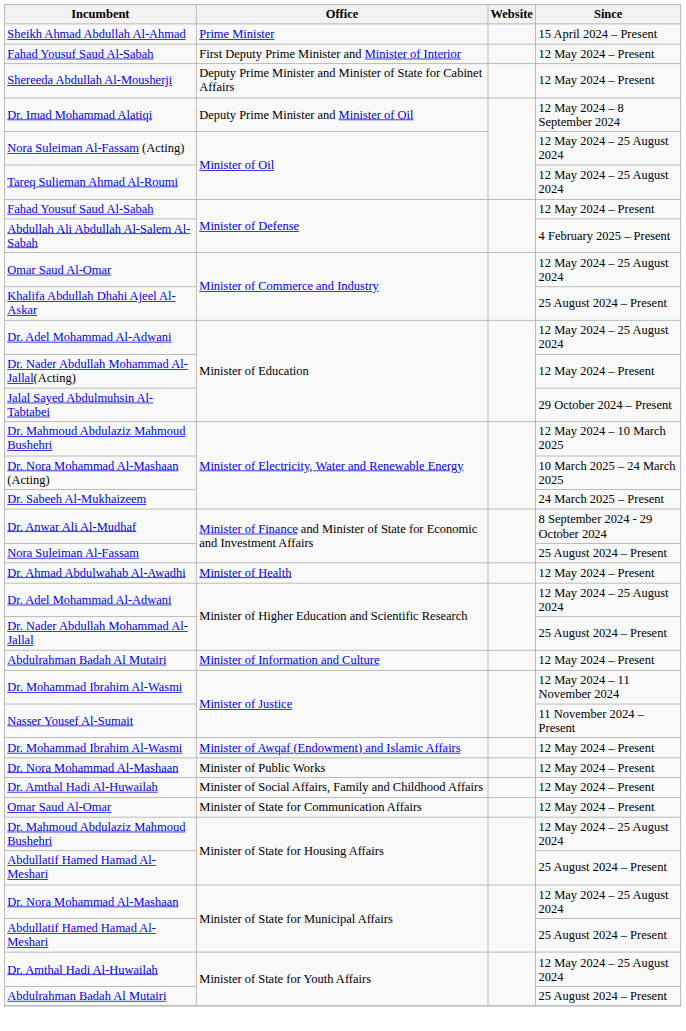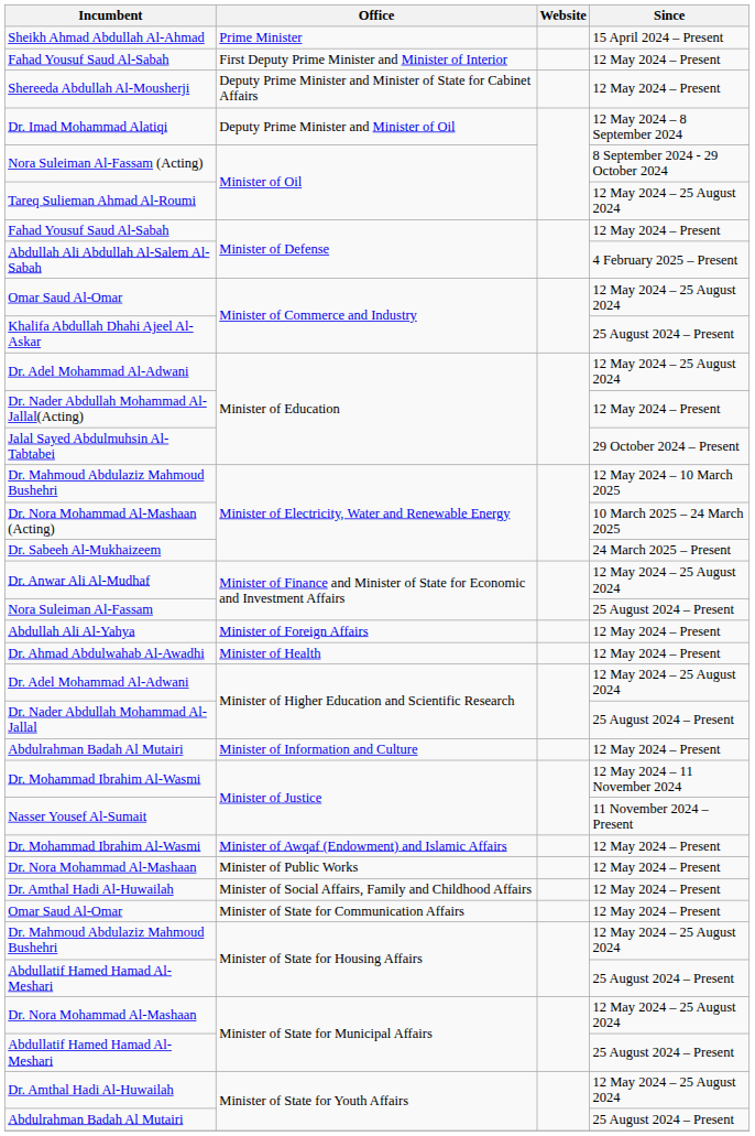Nora Suleiman Al-Fassam (Acting) | Since: 12 May 2024 – 25 August 2024 -> 8 September 2024 - 29 October 2024
Dr. Anwar Ali Al-Mudhaf | Since: 8 September 2024 - 29 October 2024 -> 12 May 2024 – 25 August 2024
+ row: Abdullah Ali Al-Yahya | Minister of Foreign Affairs | 12 May 2024 – Present
